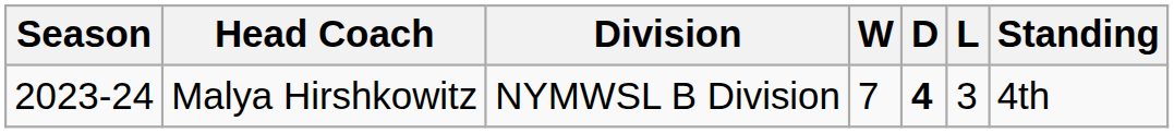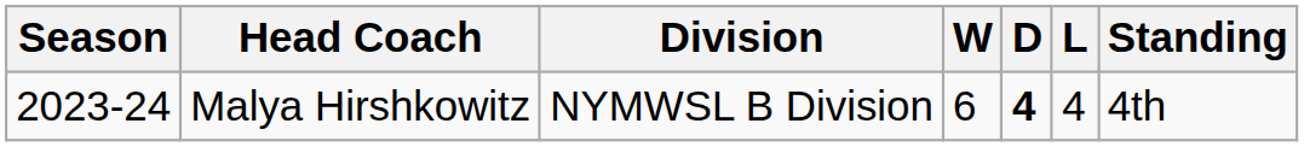Malya Hirshkowitz | W: 7 -> 6
Malya Hirshkowitz | L: 3 -> 4
